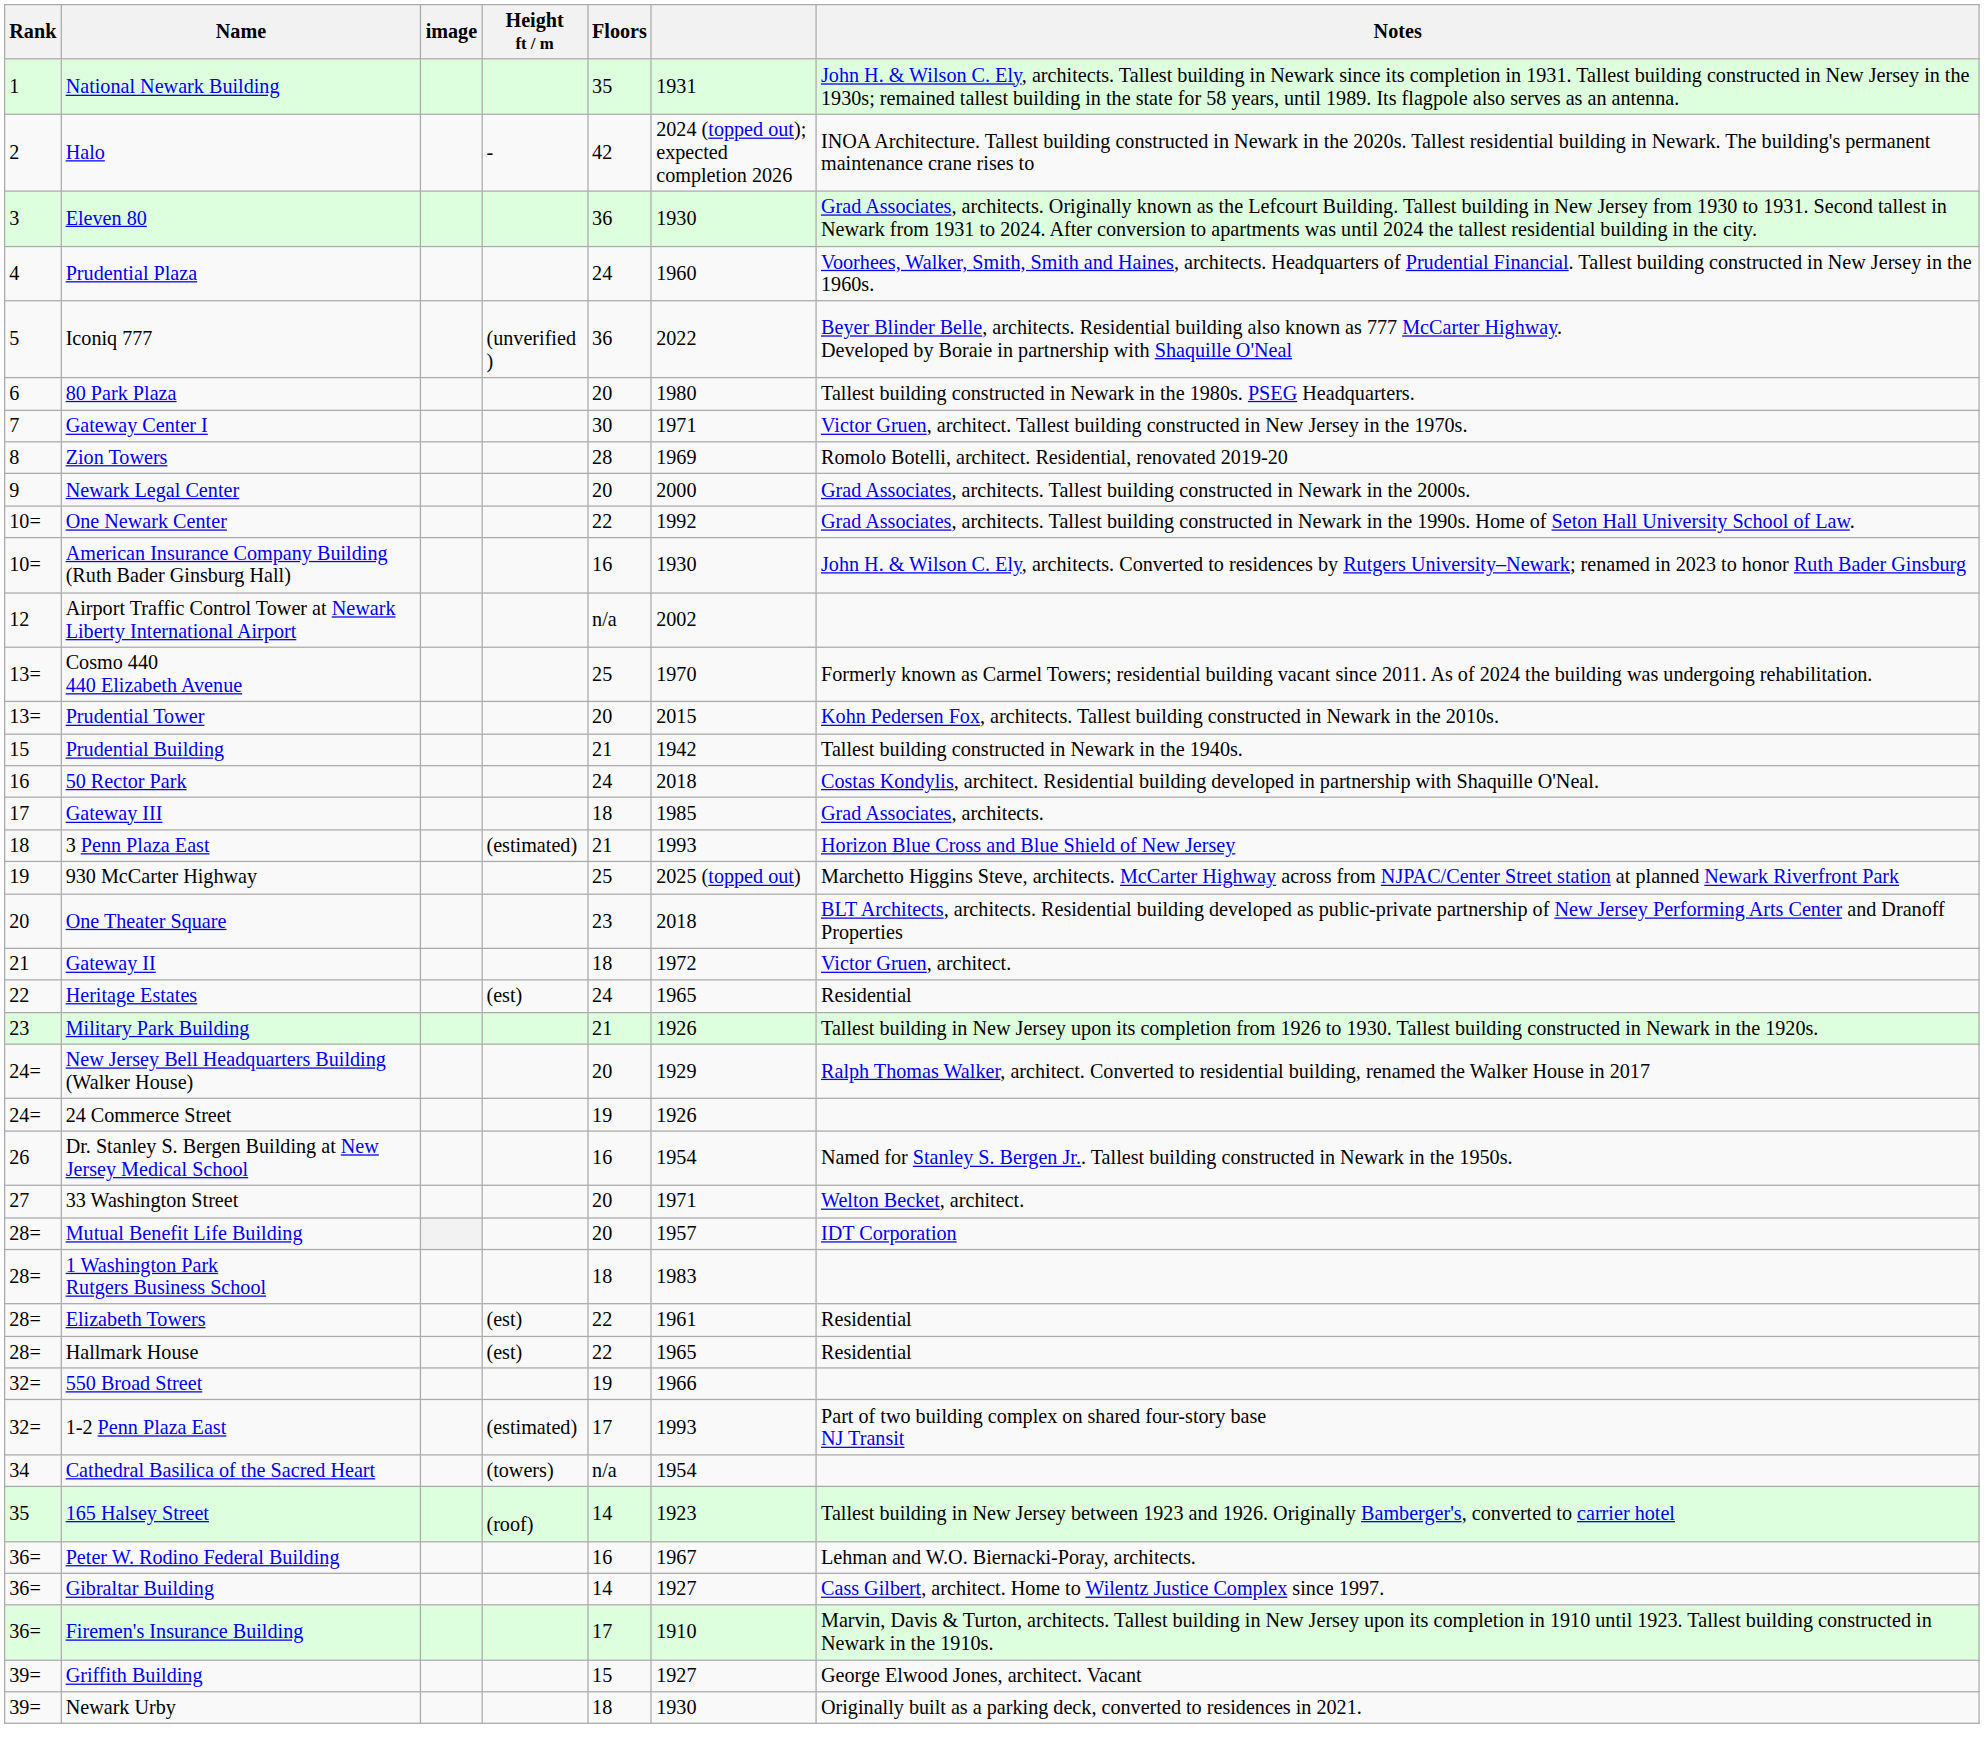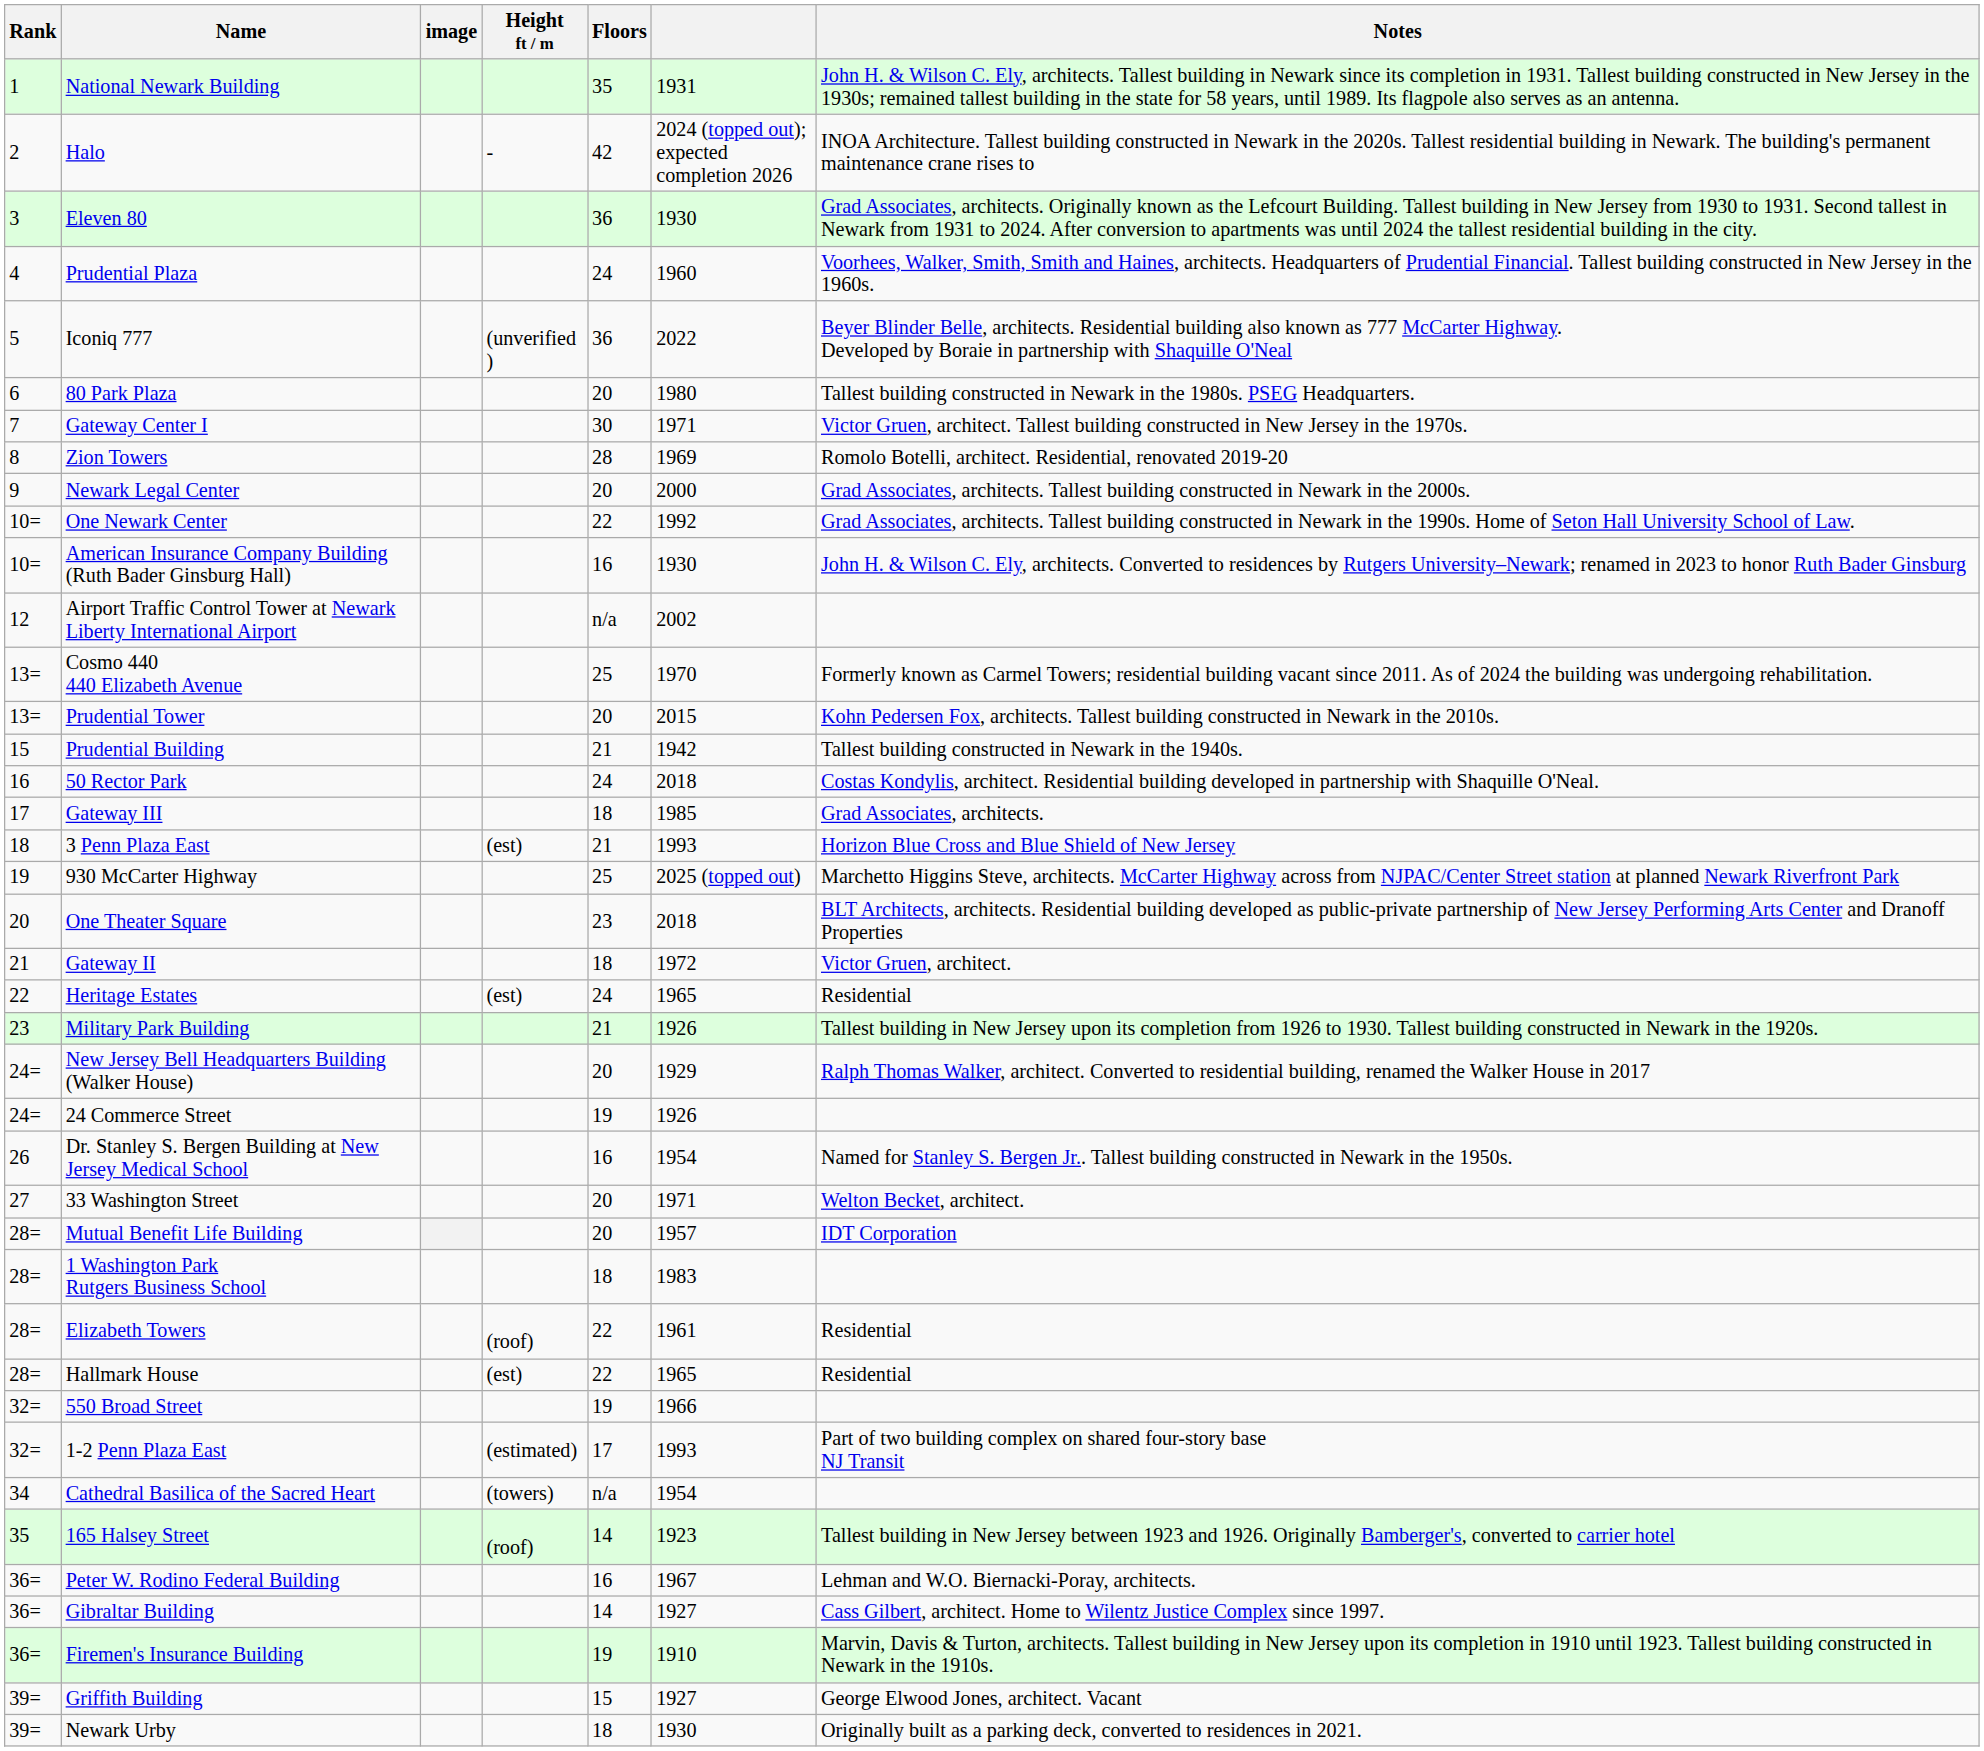3 Penn Plaza East | Height ft / m: (estimated) -> (est)
Elizabeth Towers | Height ft / m: (est) -> (roof)
Firemen's Insurance Building | Floors: 17 -> 19
